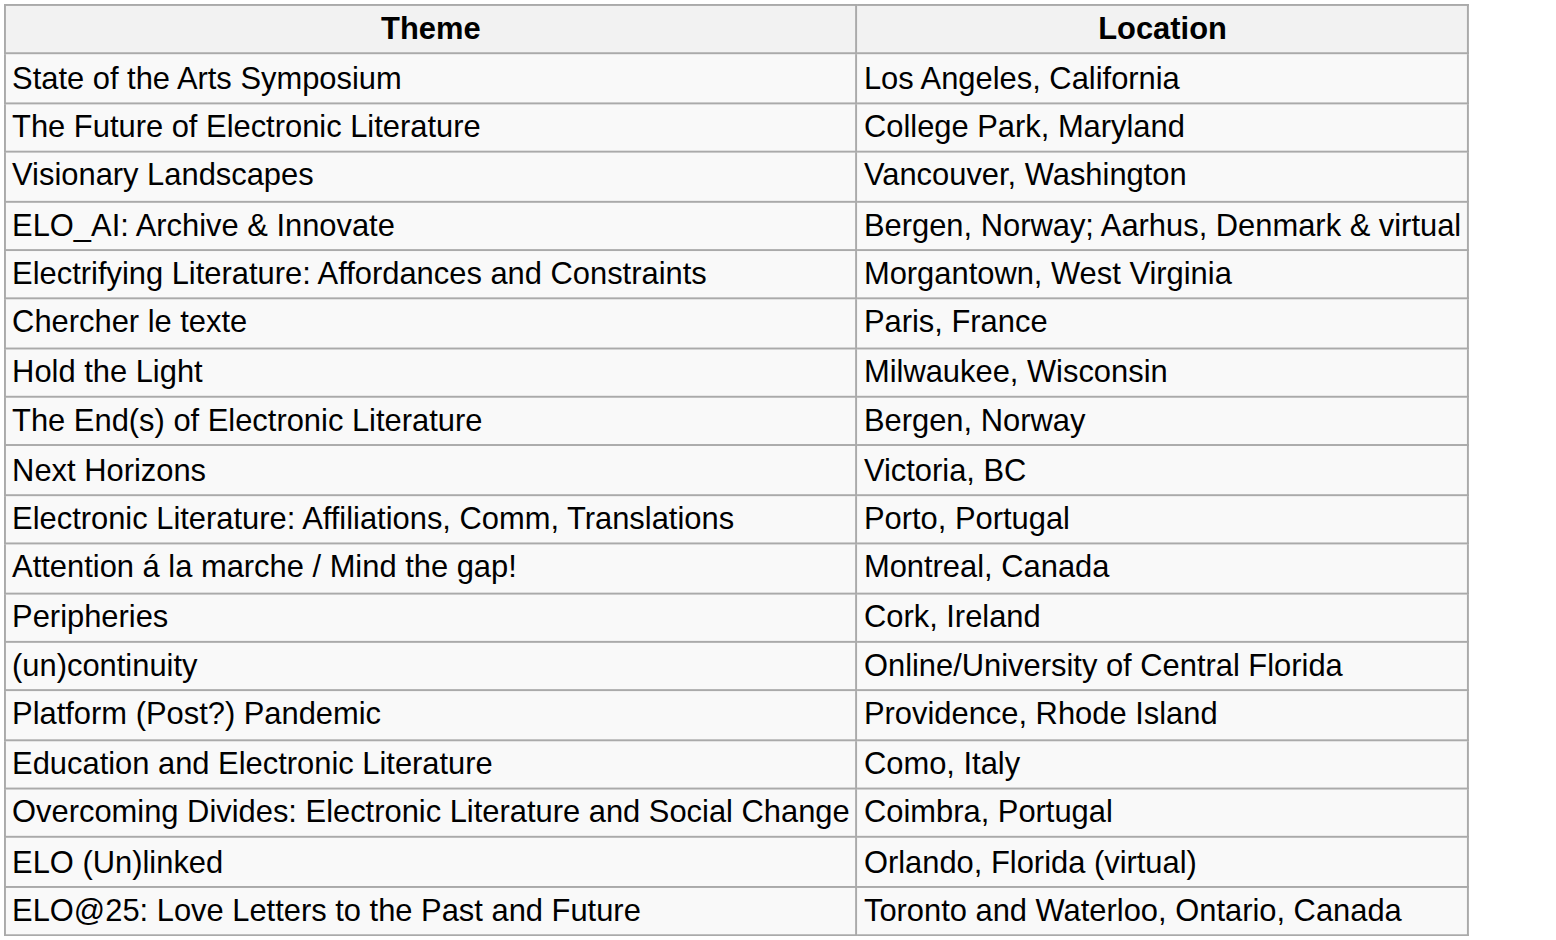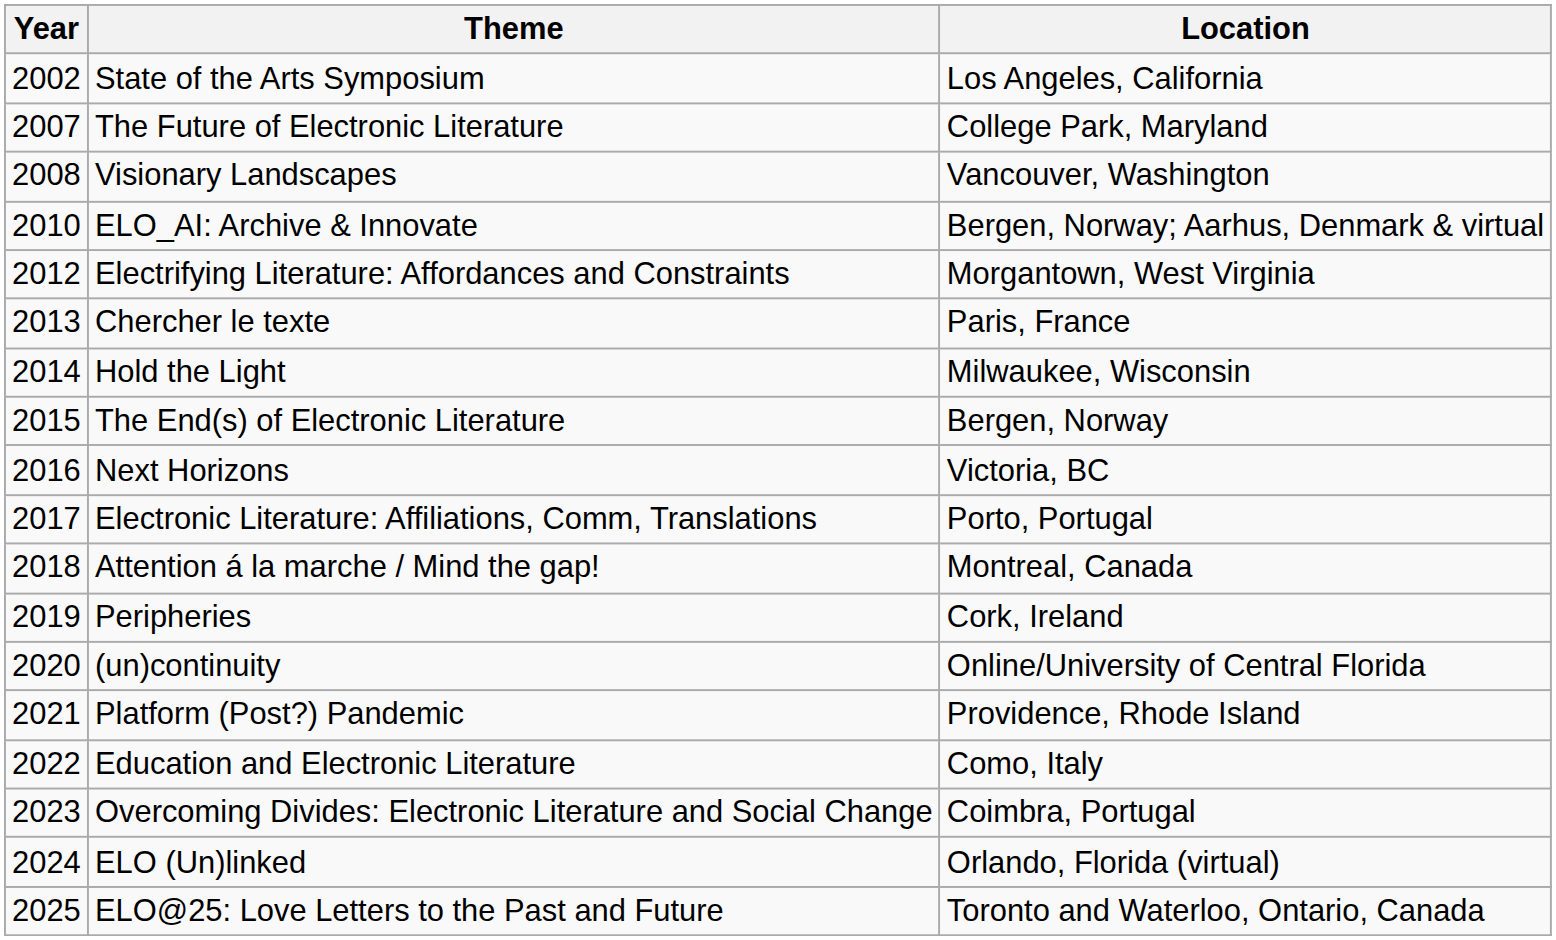+ column: Year | 2002 | 2007 | 2008 | 2010 | 2012 | 2013 | 2014 | 2015 | 2016 | 2017 | 2018 | 2019 | 2020 | 2021 | 2022 | 2023 | 2024 | 2025
